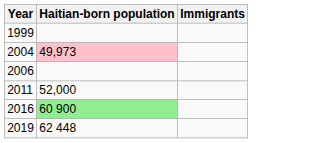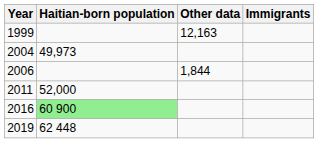+ column: Other data | 12,163 | 1,844
2004 | Haitian-born population: pink background -> no background
